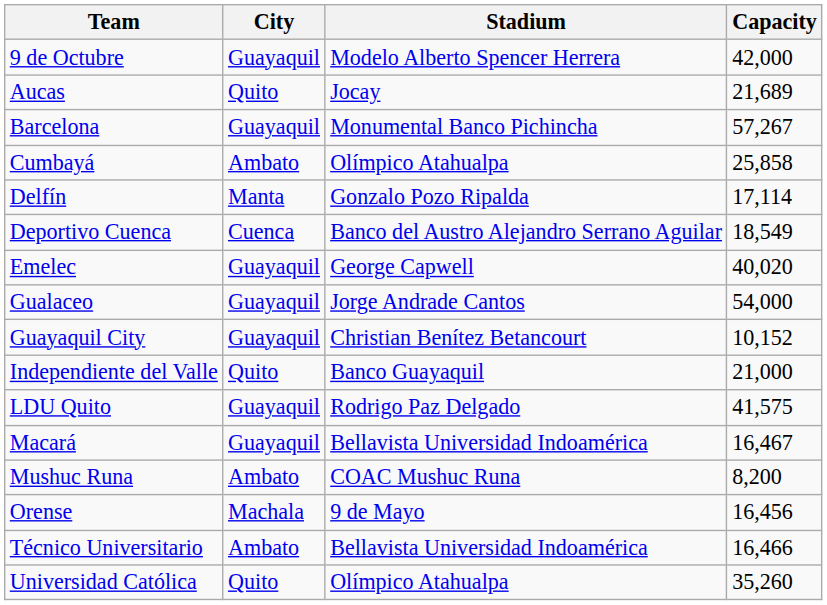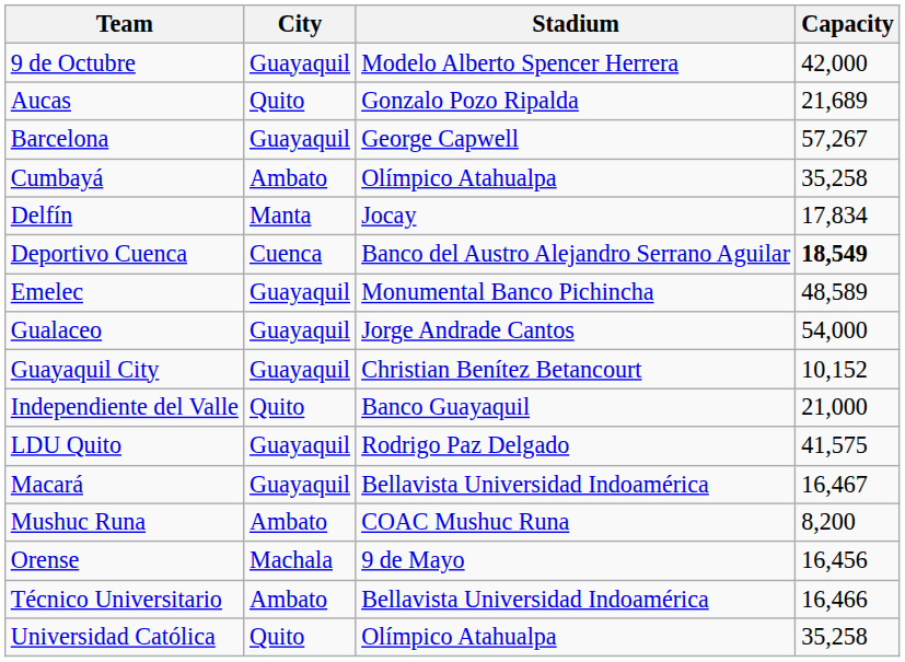Aucas | Stadium: Jocay -> Gonzalo Pozo Ripalda
Barcelona | Stadium: Monumental Banco Pichincha -> George Capwell
Cumbayá | Capacity: 25,858 -> 35,258
Delfín | Stadium: Gonzalo Pozo Ripalda -> Jocay
Delfín | Capacity: 17,114 -> 17,834
Deportivo Cuenca | Capacity: normal -> bold
Emelec | Stadium: George Capwell -> Monumental Banco Pichincha
Emelec | Capacity: 40,020 -> 48,589
Universidad Católica | Capacity: 35,260 -> 35,258
